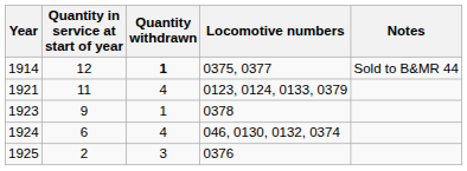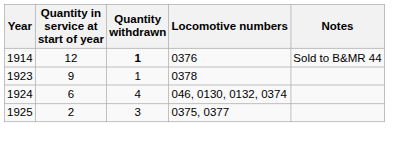1914 | Locomotive numbers: 0375, 0377 -> 0376
- row: 1921 | 11 | 4 | 0123, 0124, 0133, 0379
1925 | Locomotive numbers: 0376 -> 0375, 0377
